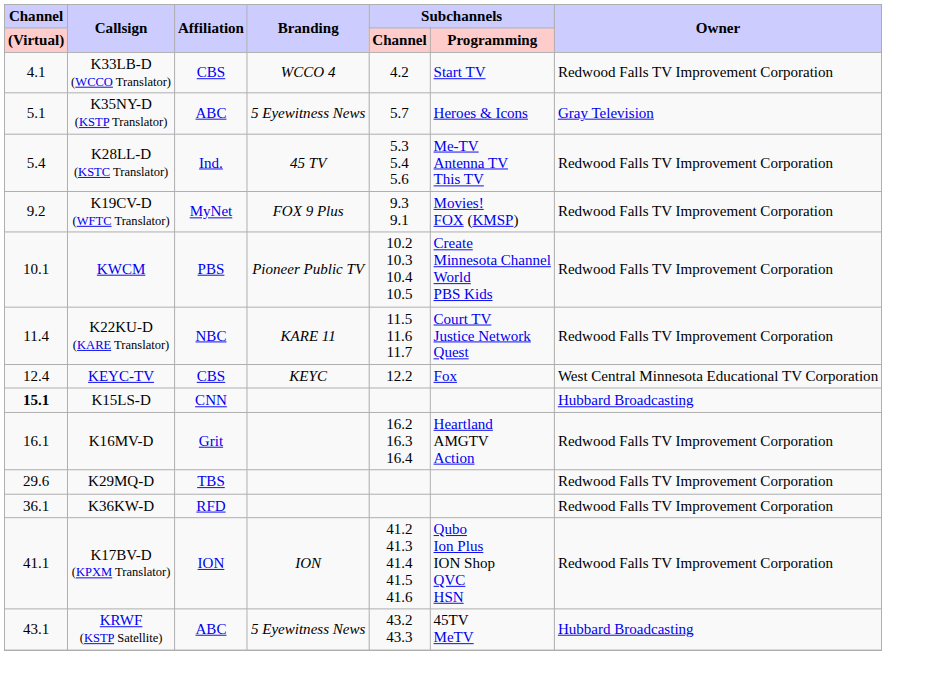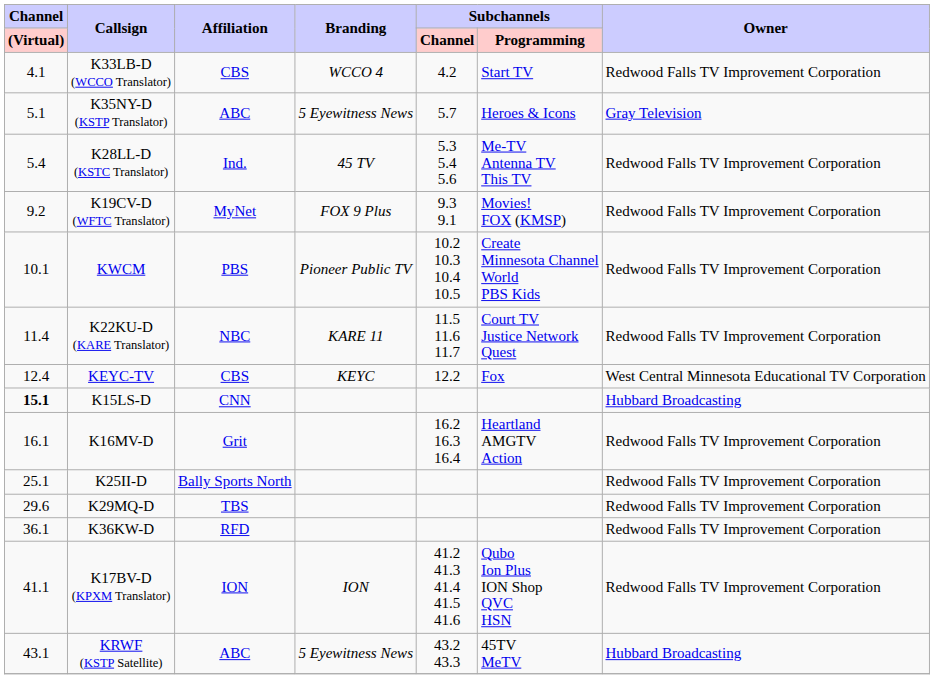+ row: 25.1 | K25II-D | Bally Sports North | Redwood Falls TV Improvement Corporation
